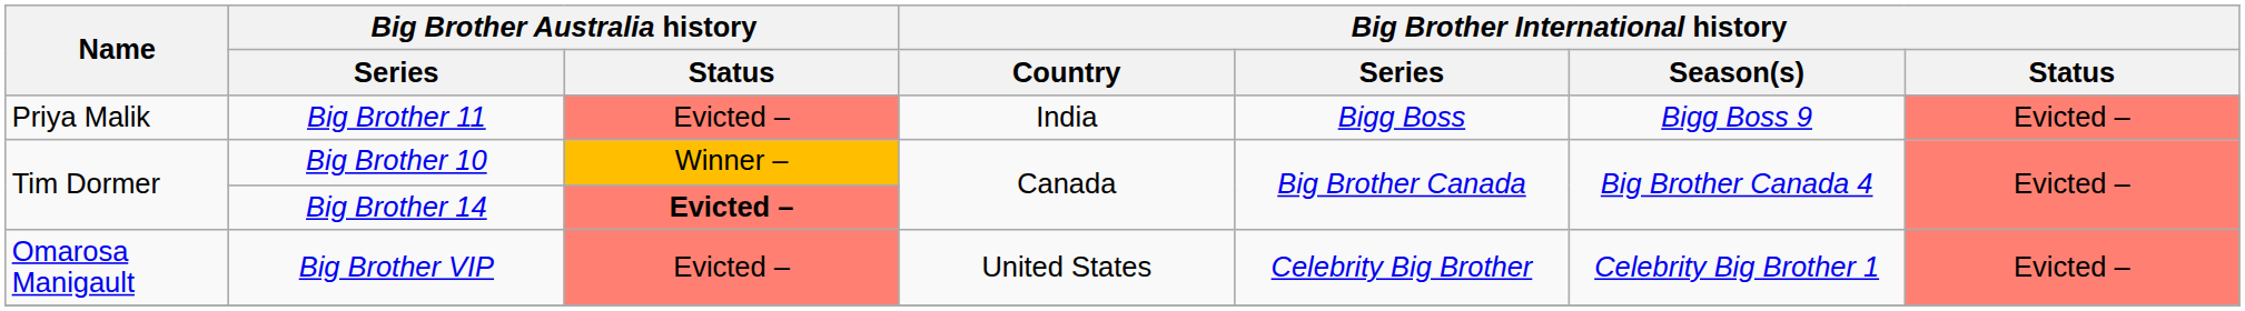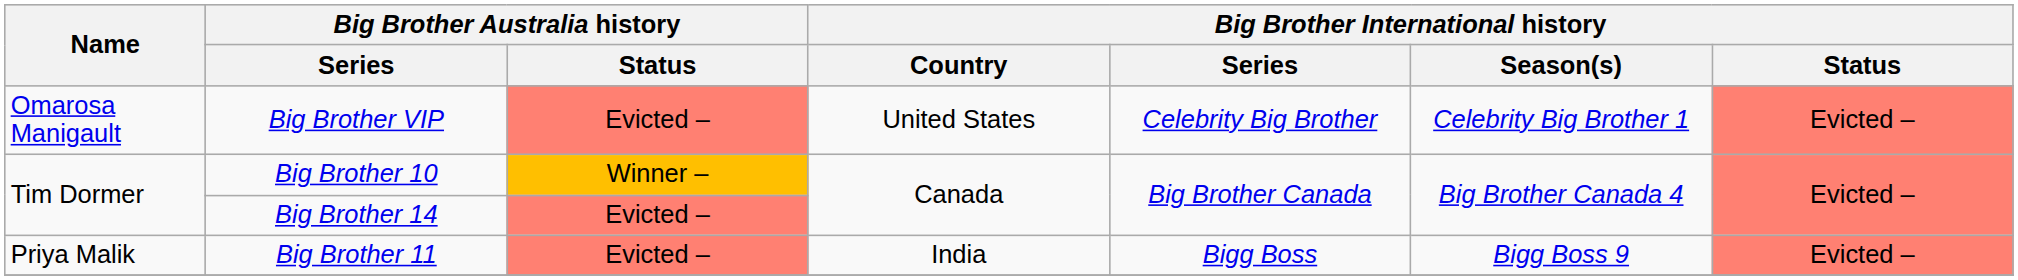rows swapped: Big Brother 11 <-> Big Brother VIP
Big Brother 14 | Big Brother Australia history / Status: bold -> normal
